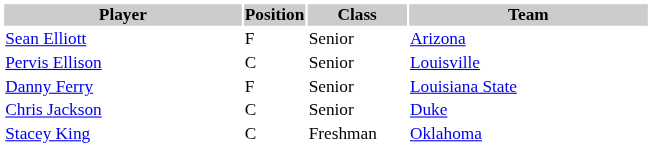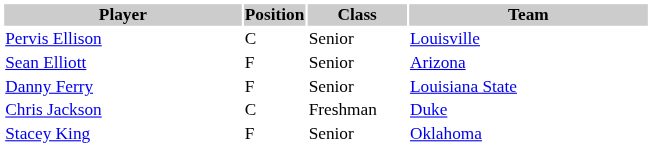rows swapped: Sean Elliott <-> Pervis Ellison
Chris Jackson | Class: Senior -> Freshman
Stacey King | Position: C -> F
Stacey King | Class: Freshman -> Senior
